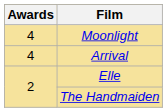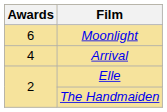Moonlight | Awards: 4 -> 6
